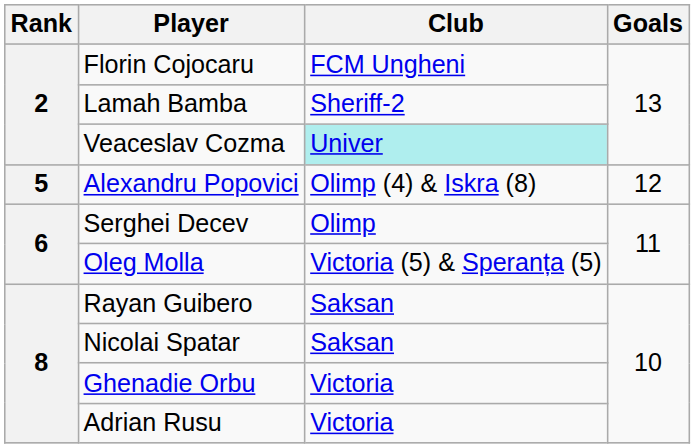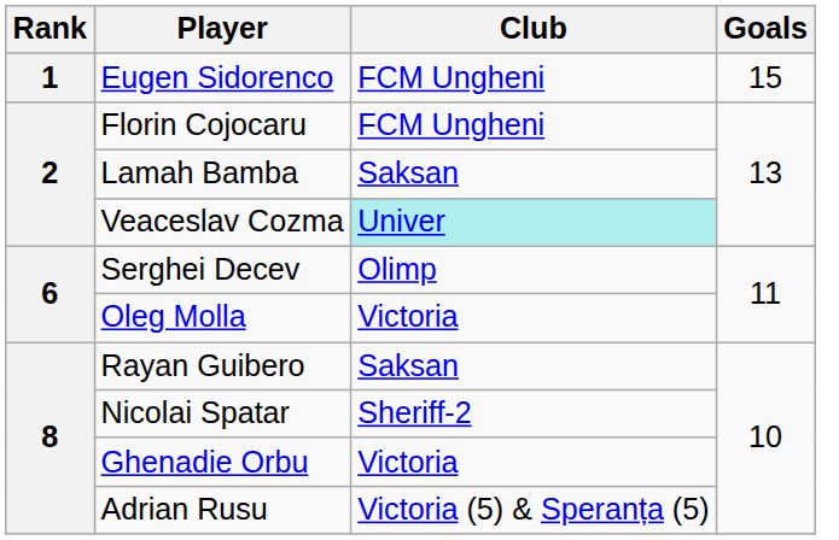+ row: 1 | Eugen Sidorenco | FCM Ungheni | 15
Lamah Bamba | Club: Sheriff-2 -> Saksan
- row: 5 | Alexandru Popovici | Olimp (4) & Iskra (8) | 12
Oleg Molla | Club: Victoria (5) & Speranța (5) -> Victoria
Nicolai Spatar | Club: Saksan -> Sheriff-2
Adrian Rusu | Club: Victoria -> Victoria (5) & Speranța (5)
